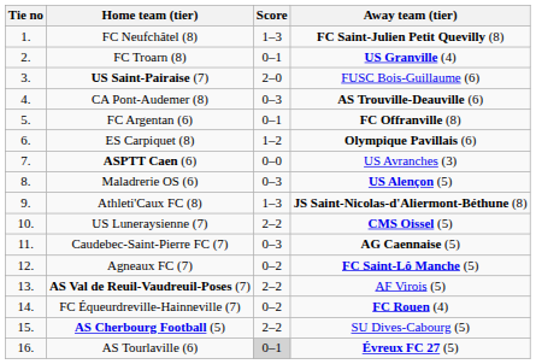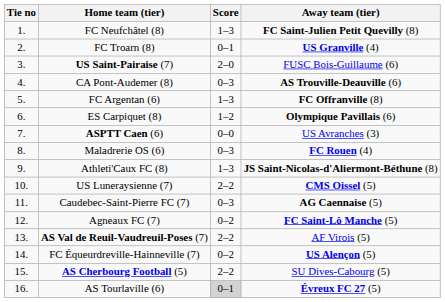FC Argentan (6) | Score: 0–1 -> 1–3
Maladrerie OS (6) | Away team (tier): US Alençon (5) -> FC Rouen (4)
FC Équeurdreville-Hainneville (7) | Away team (tier): FC Rouen (4) -> US Alençon (5)
